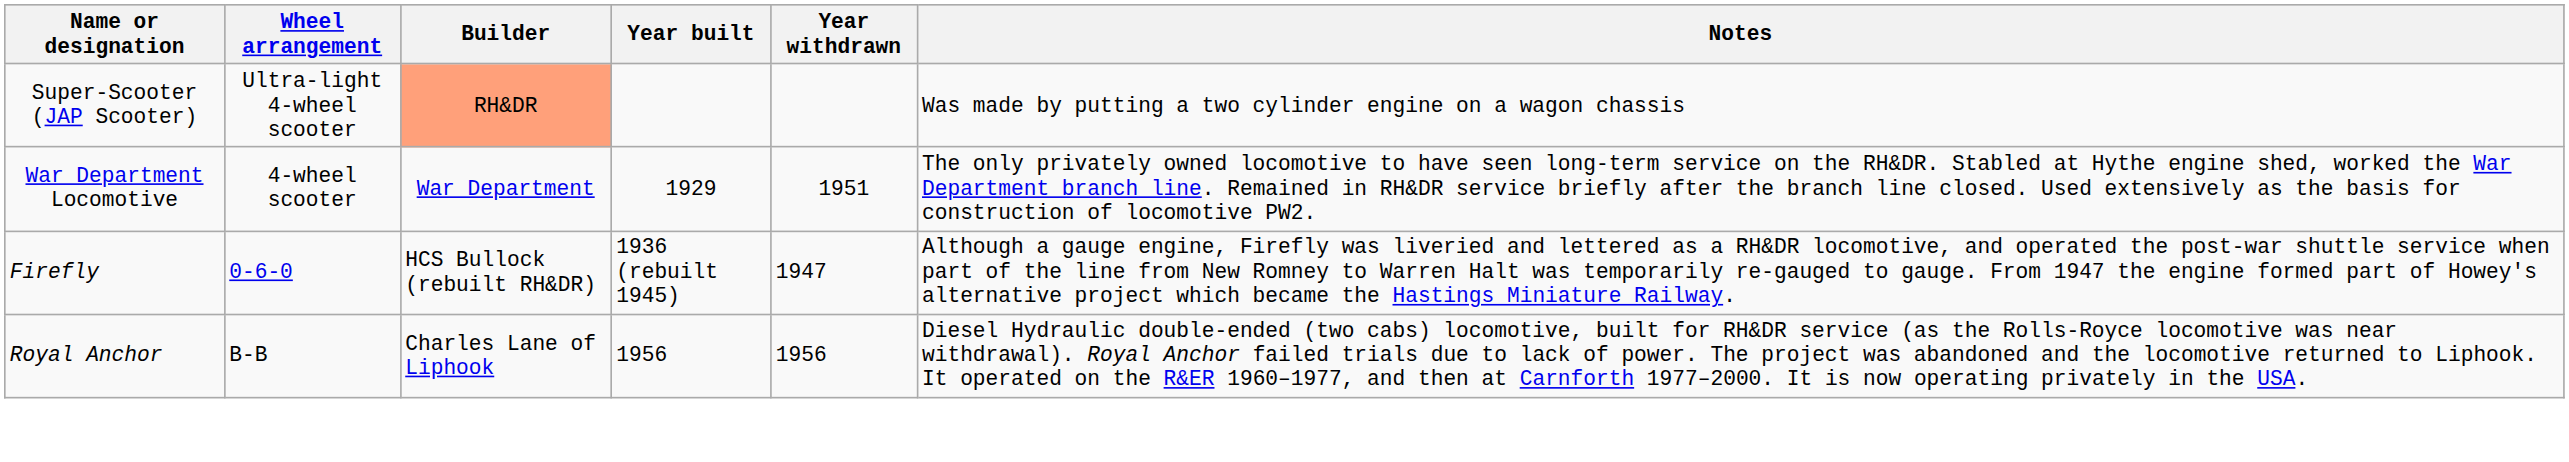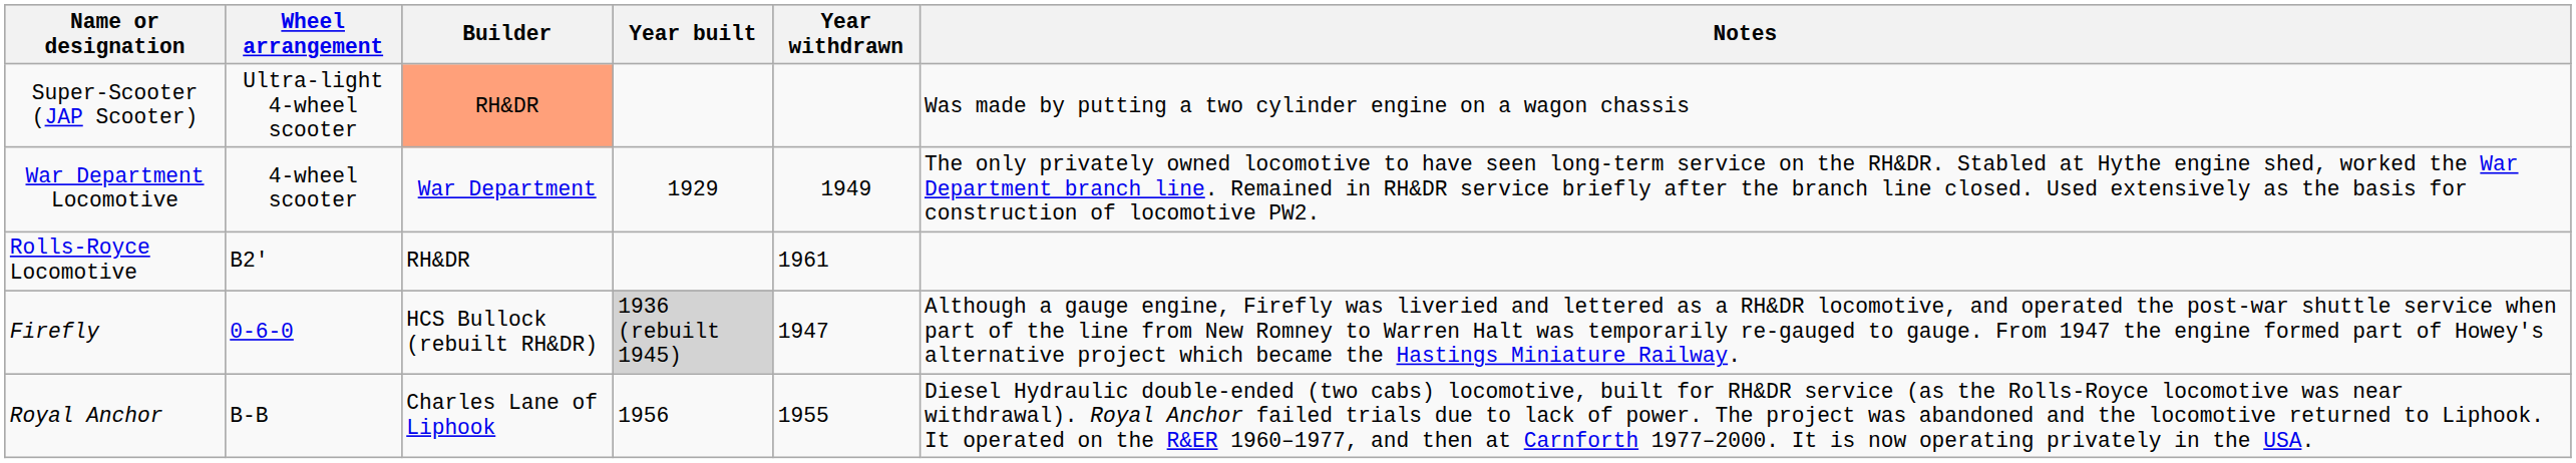War Department Locomotive | Year withdrawn: 1951 -> 1949
+ row: Rolls-Royce Locomotive | B2' | RH&DR | 1961
Firefly | Year built: no background -> lightgrey background
Royal Anchor | Year withdrawn: 1956 -> 1955
